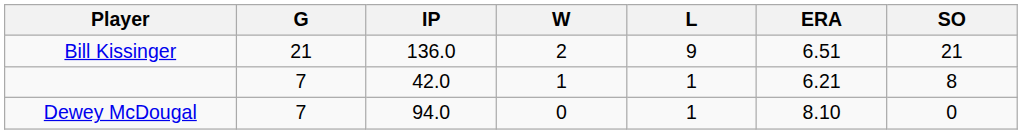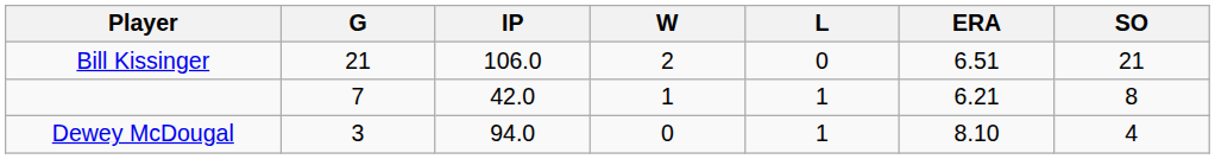Bill Kissinger | IP: 136.0 -> 106.0
Bill Kissinger | L: 9 -> 0
Dewey McDougal | G: 7 -> 3
Dewey McDougal | SO: 0 -> 4
